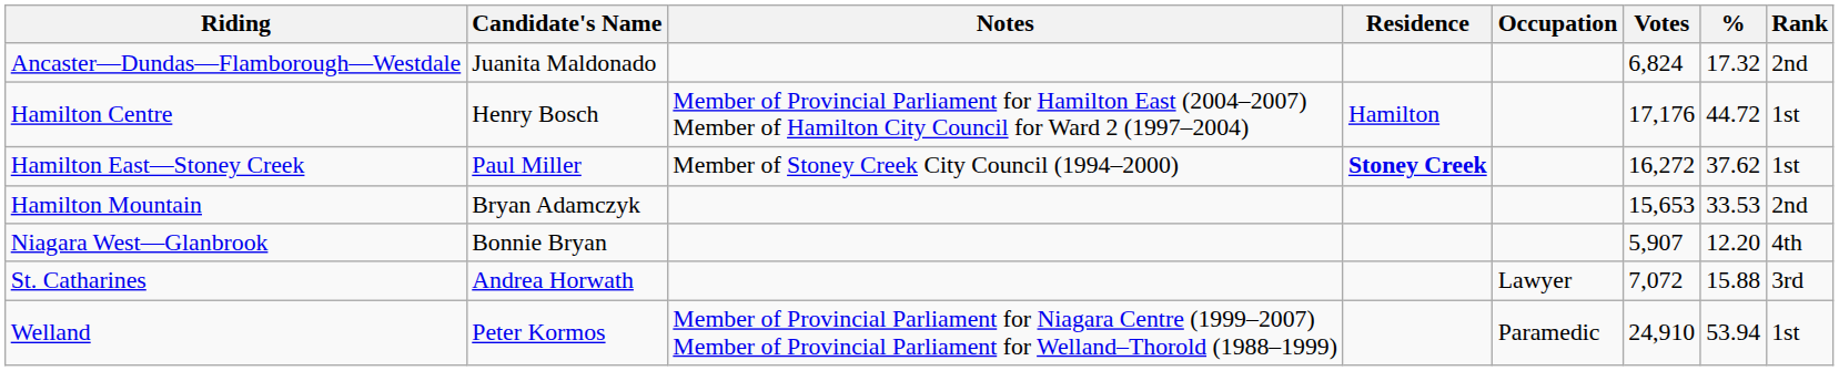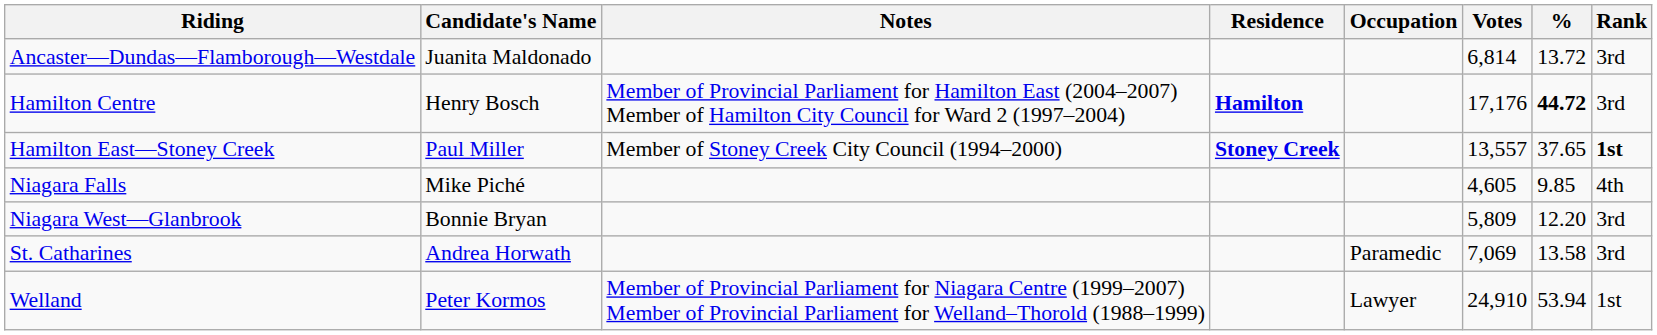Ancaster—Dundas—Flamborough—Westdale | Votes: 6,824 -> 6,814
Ancaster—Dundas—Flamborough—Westdale | %: 17.32 -> 13.72
Ancaster—Dundas—Flamborough—Westdale | Rank: 2nd -> 3rd
Hamilton Centre | Residence: normal -> bold
Hamilton Centre | %: normal -> bold
Hamilton Centre | Rank: 1st -> 3rd
Hamilton East—Stoney Creek | Votes: 16,272 -> 13,557
Hamilton East—Stoney Creek | %: 37.62 -> 37.65
Hamilton East—Stoney Creek | Rank: normal -> bold
- row: Hamilton Mountain | Bryan Adamczyk | 15,653 | 33.53 | 2nd
+ row: Niagara Falls | Mike Piché | 4,605 | 9.85 | 4th
Niagara West—Glanbrook | Votes: 5,907 -> 5,809
Niagara West—Glanbrook | Rank: 4th -> 3rd
St. Catharines | Occupation: Lawyer -> Paramedic
St. Catharines | Votes: 7,072 -> 7,069
St. Catharines | %: 15.88 -> 13.58
Welland | Occupation: Paramedic -> Lawyer
